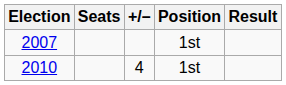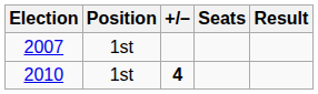columns swapped: Seats <-> Position
2010 | +/–: normal -> bold
